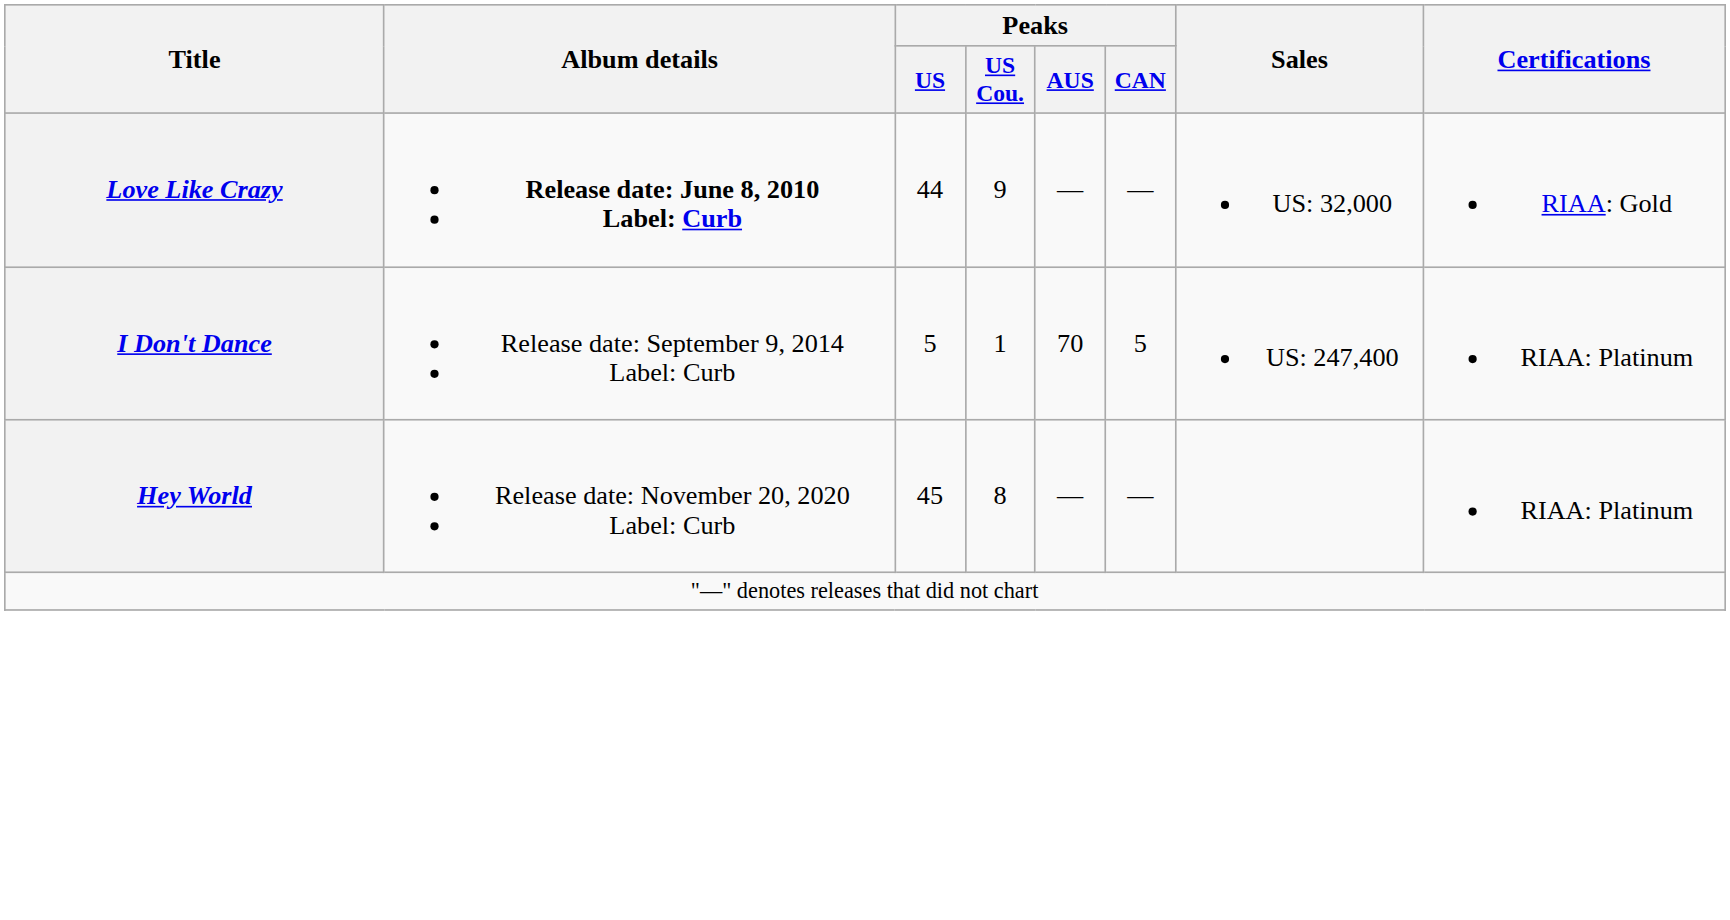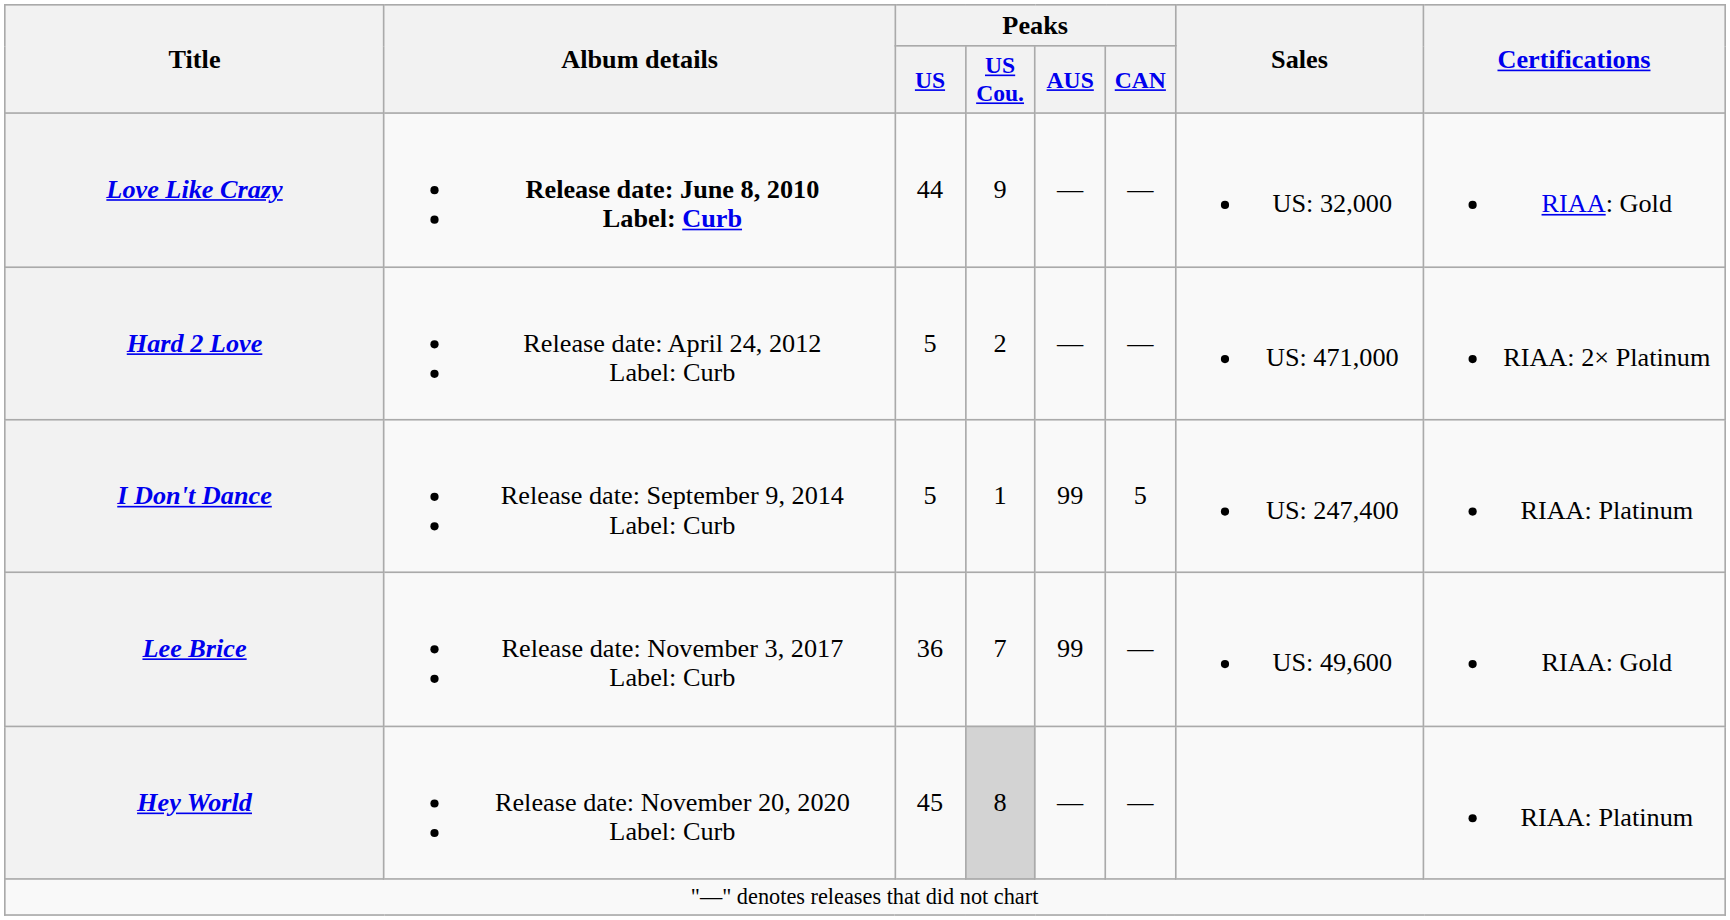+ row: Hard 2 Love | Release date: April 24, 2012 Label: Curb | 5 | 2 | — | — | US: 471,000 | RIAA: 2× Platinum
I Don't Dance | Peaks / AUS: 70 -> 99
+ row: Lee Brice | Release date: November 3, 2017 Label: Curb | 36 | 7 | 99 | — | US: 49,600 | RIAA: Gold
Hey World | Peaks / US Cou.: no background -> lightgrey background
